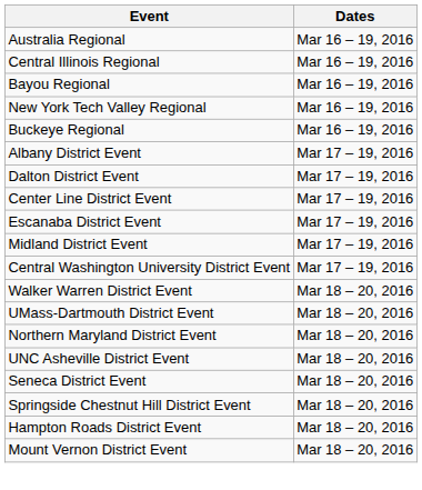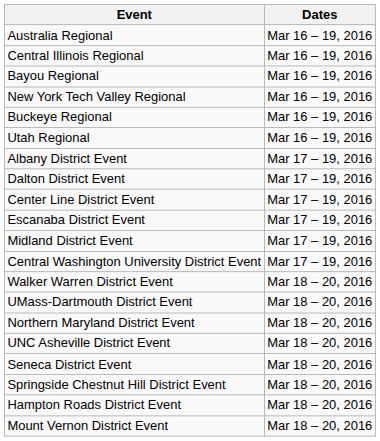+ row: Utah Regional | Mar 16 – 19, 2016
